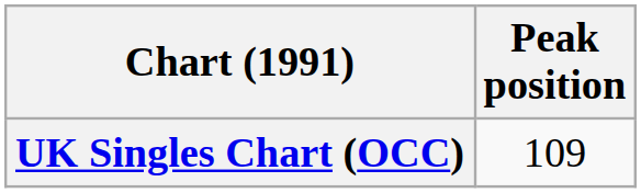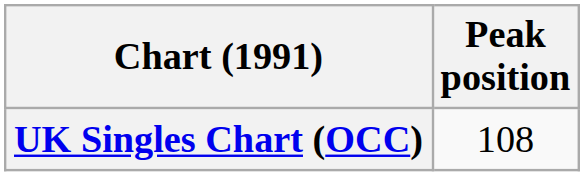UK Singles Chart (OCC) | Peak position: 109 -> 108
